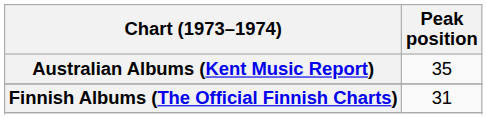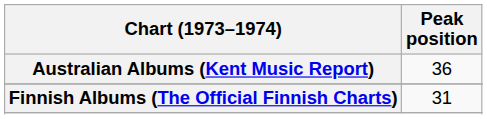Australian Albums (Kent Music Report) | Peak position: 35 -> 36
